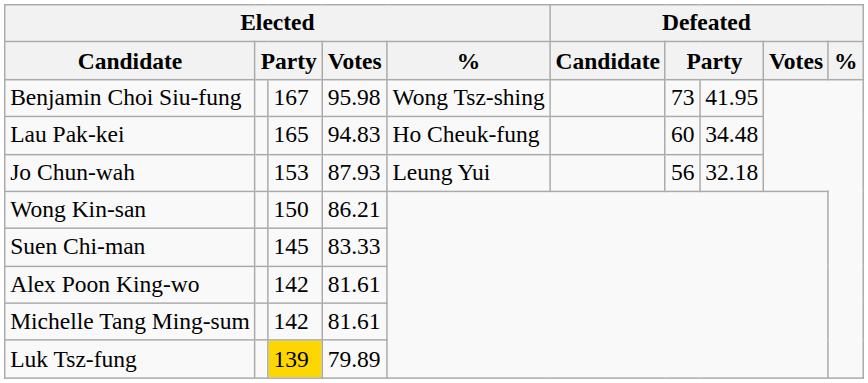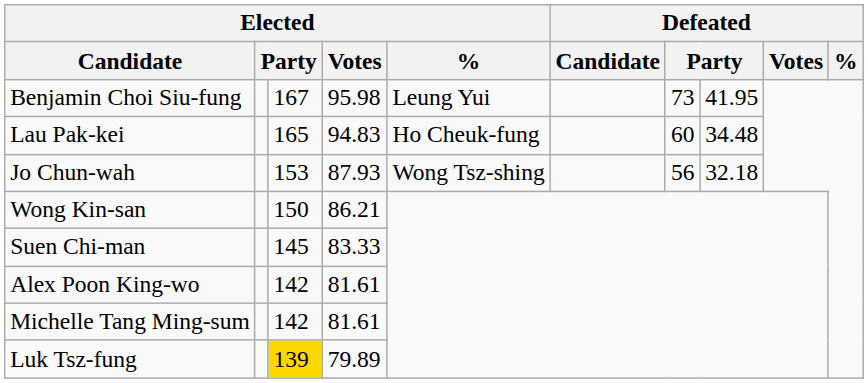Benjamin Choi Siu-fung | Elected / %: Wong Tsz-shing -> Leung Yui
Jo Chun-wah | Elected / %: Leung Yui -> Wong Tsz-shing
